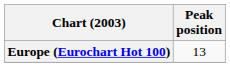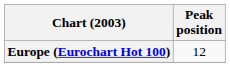Europe (Eurochart Hot 100) | Peak position: 13 -> 12
